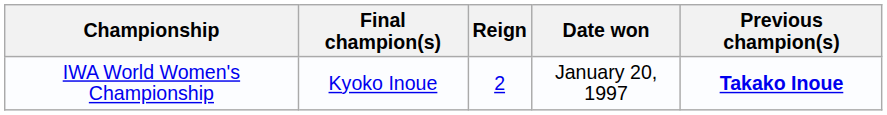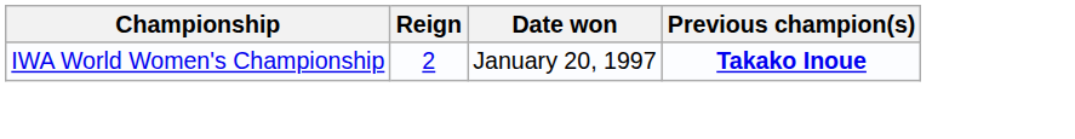- column: Final champion(s) | Kyoko Inoue
